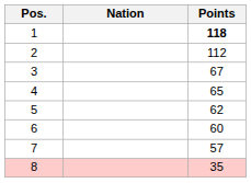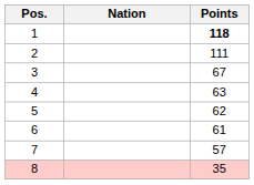2 | Points: 112 -> 111
4 | Points: 65 -> 63
6 | Points: 60 -> 61
